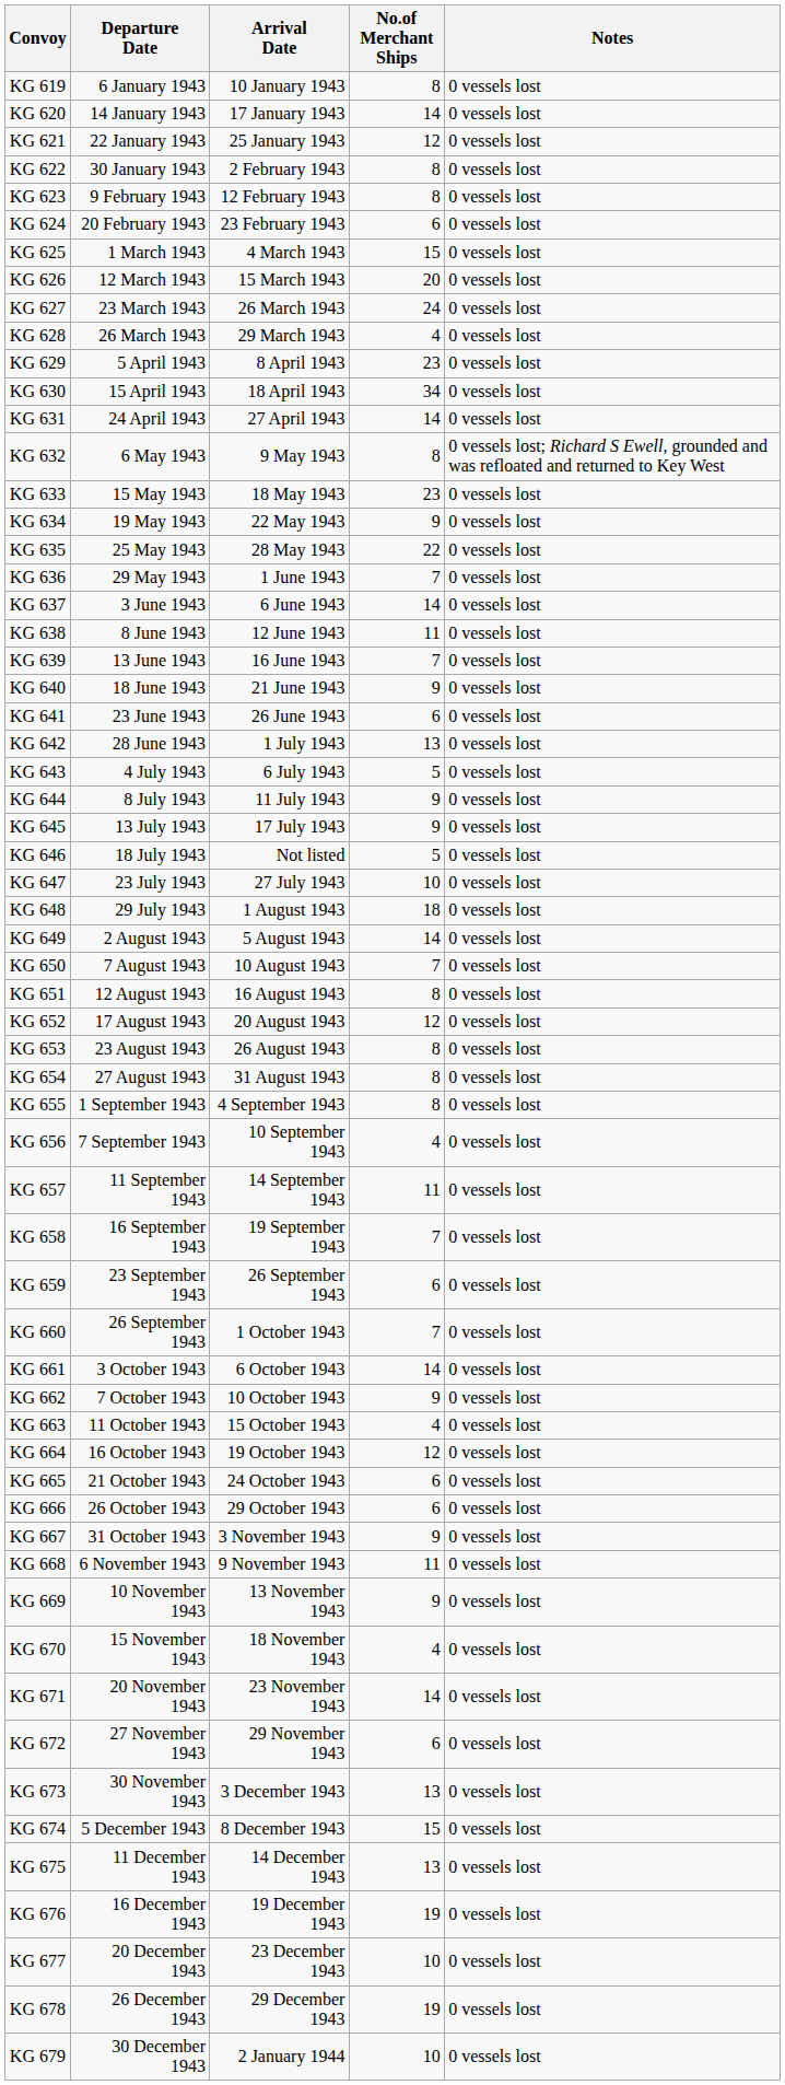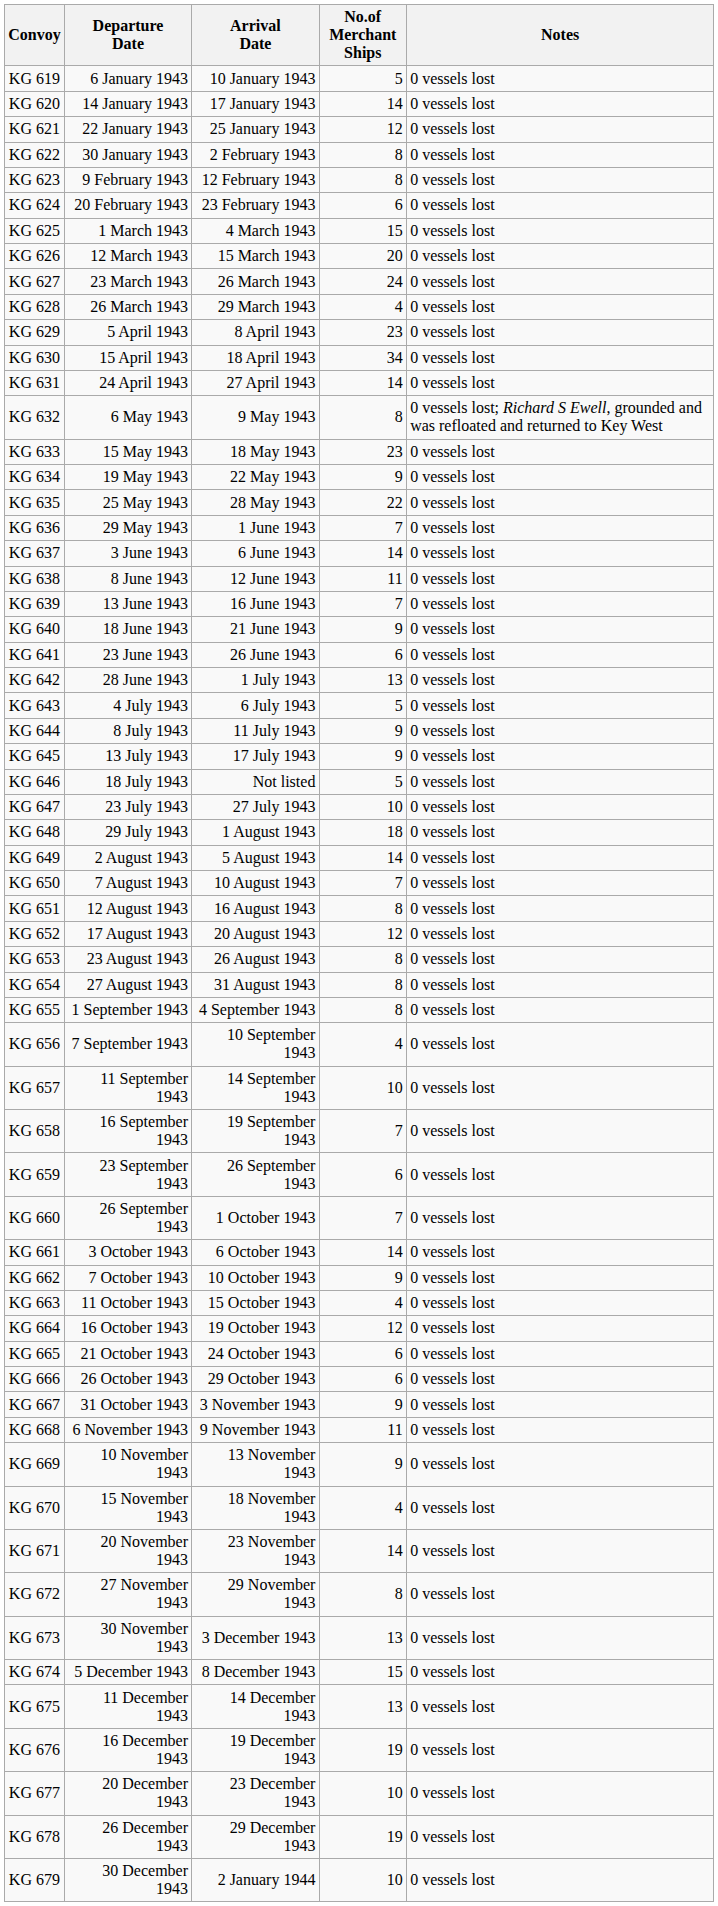KG 619 | No.of Merchant Ships: 8 -> 5
KG 657 | No.of Merchant Ships: 11 -> 10
KG 672 | No.of Merchant Ships: 6 -> 8
